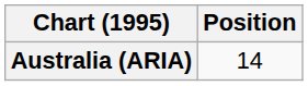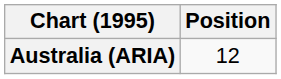Australia (ARIA) | Position: 14 -> 12
